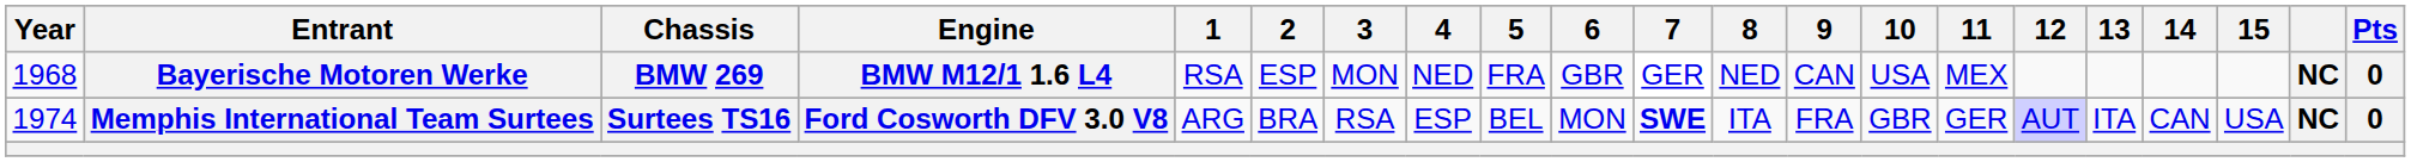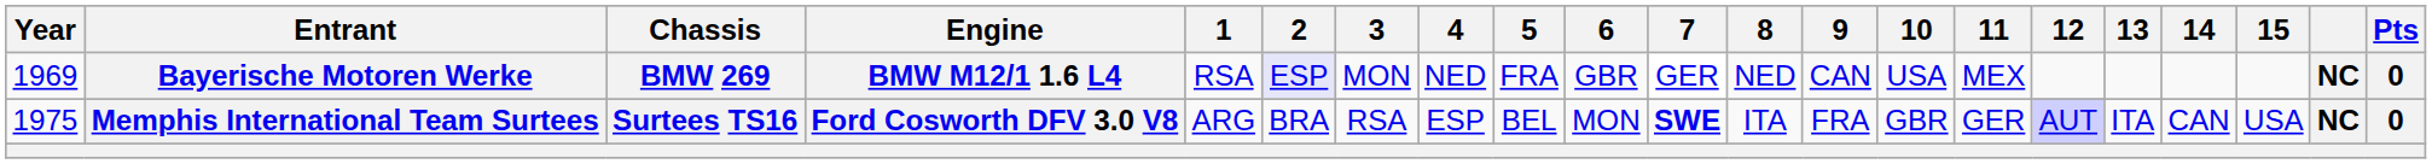Bayerische Motoren Werke | Year: 1968 -> 1969
Bayerische Motoren Werke | 2: no background -> lavender background
Memphis International Team Surtees | Year: 1974 -> 1975
